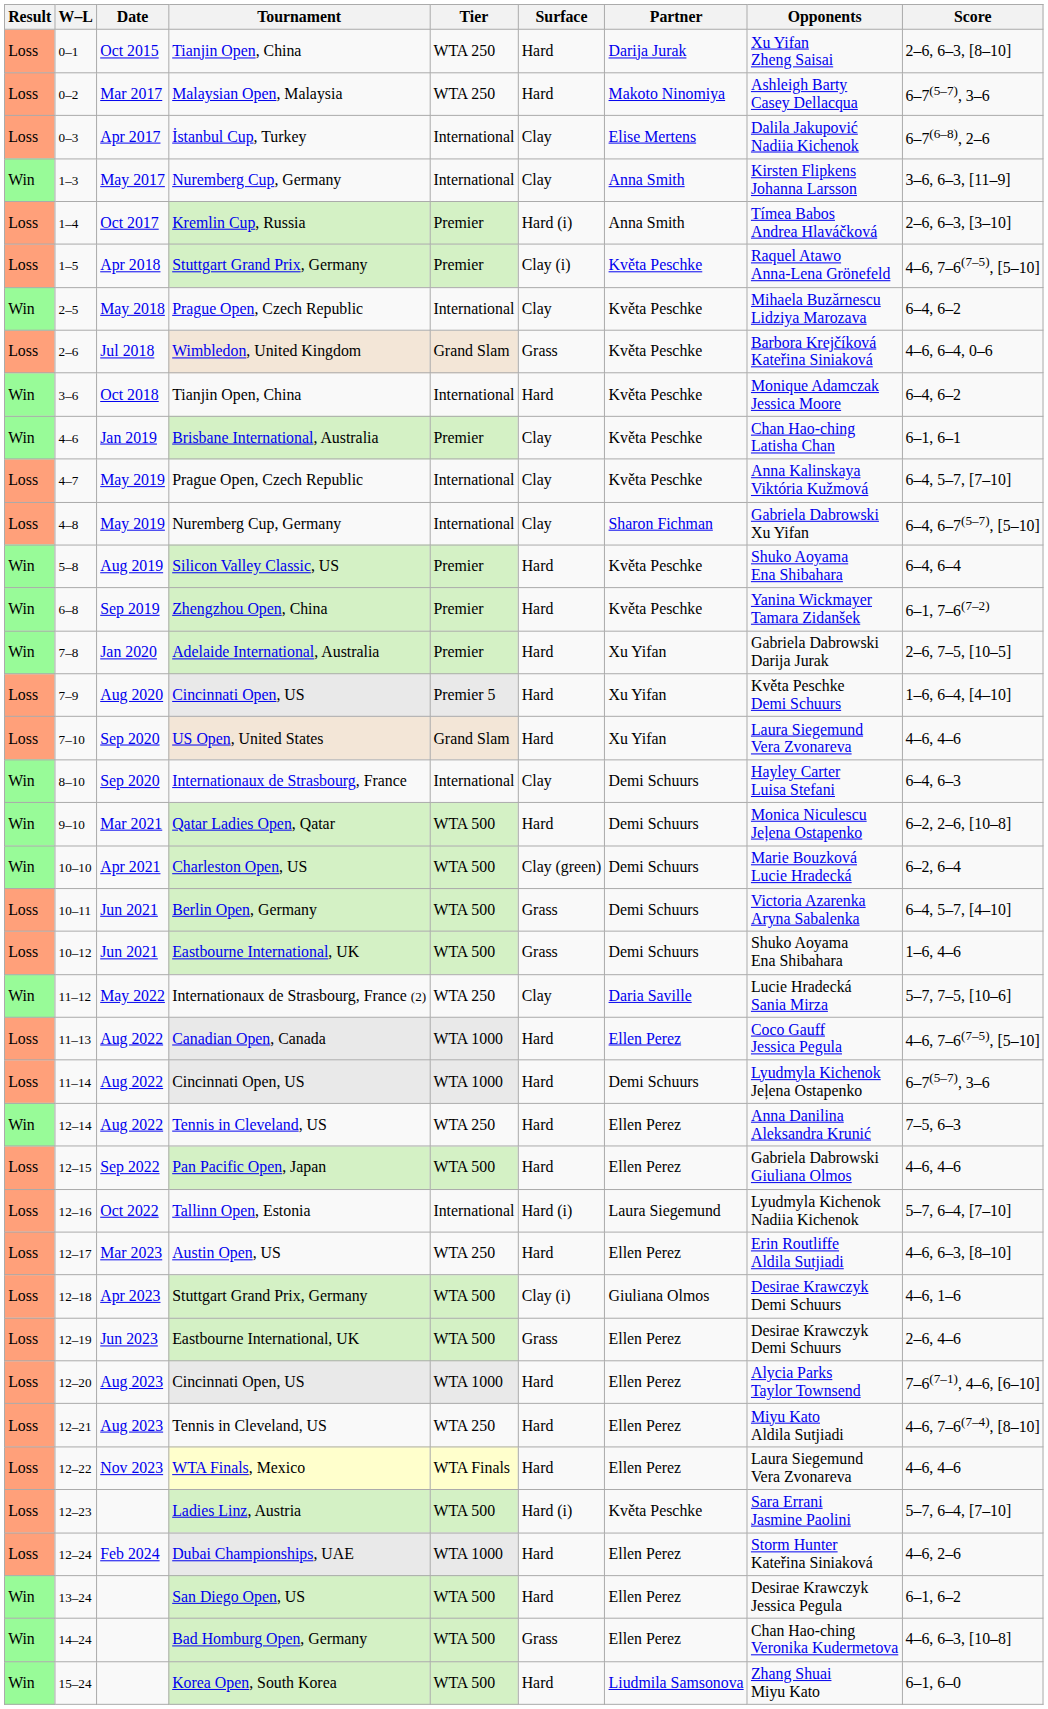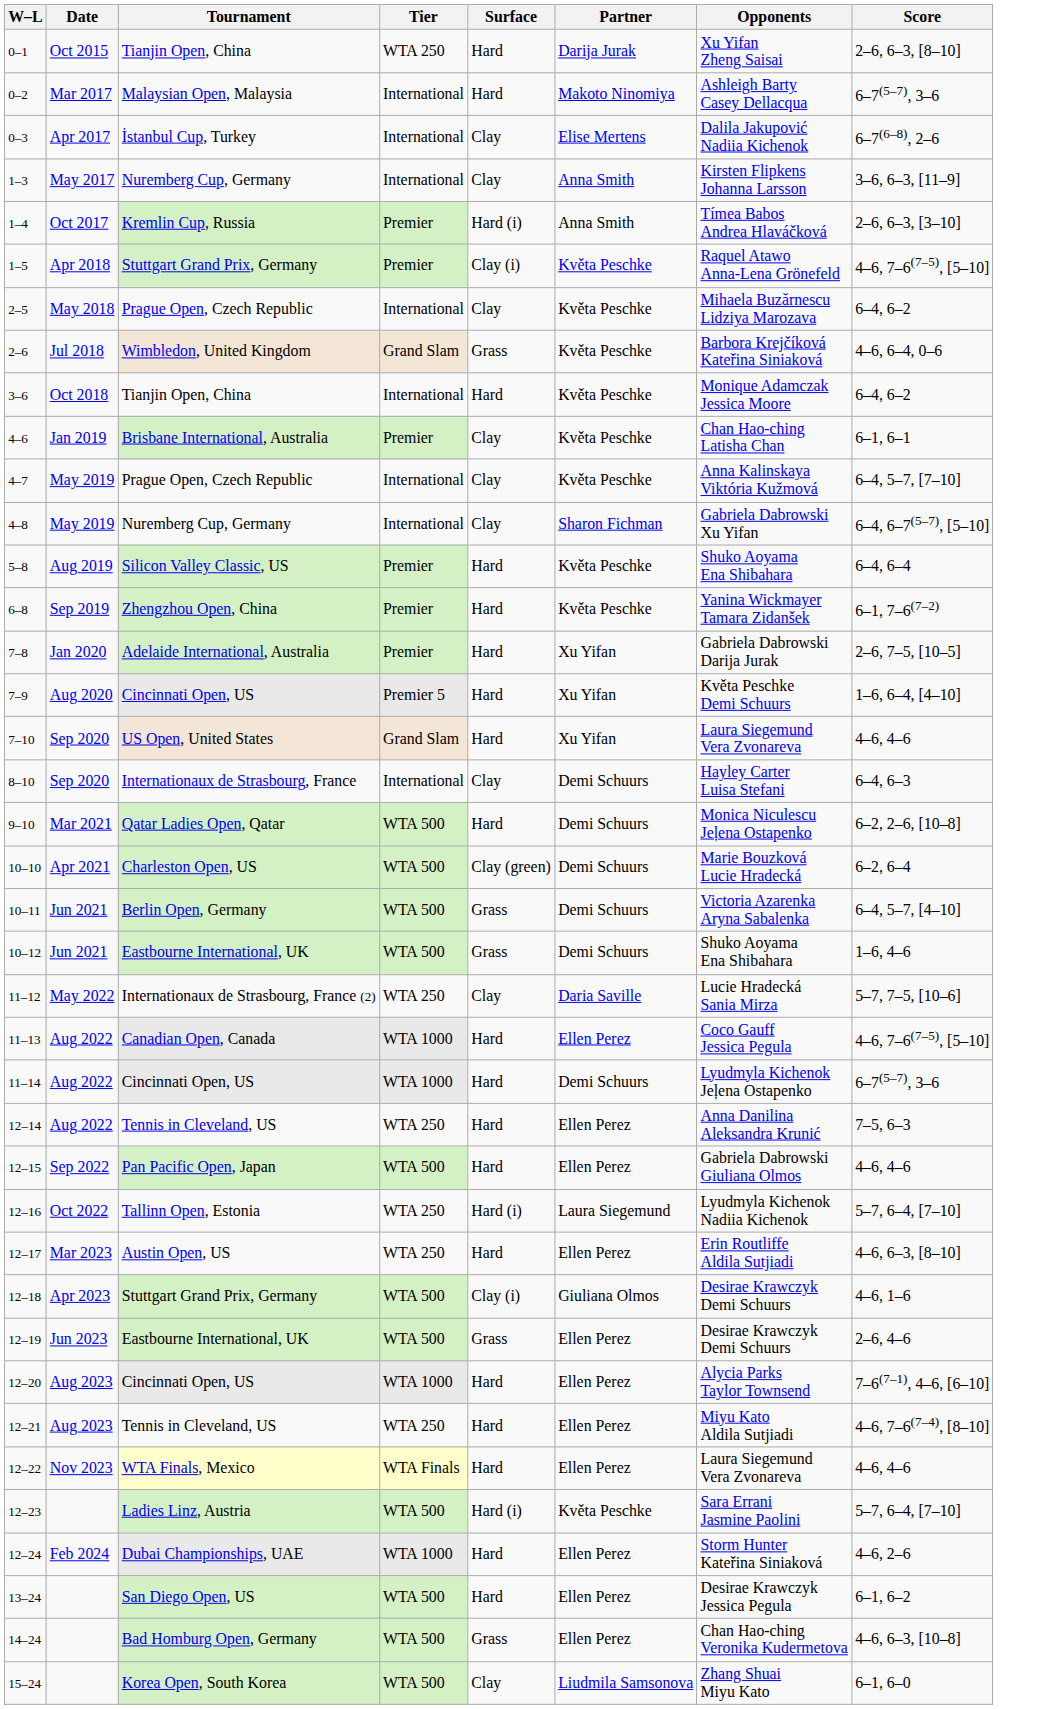- column: Result | Loss | Loss | Loss | Win | Loss | Loss | Win | Loss | Win | Win | Loss | Loss | Win | Win | Win | Loss | Loss | Win | Win | Win | Loss | Loss | Win | Loss | Loss | Win | Loss | Loss | Loss | Loss | Loss | Loss | Loss | Loss | Loss | Loss | Win | Win | Win
0–2 | Tier: WTA 250 -> International
12–16 | Tier: International -> WTA 250
15–24 | Surface: Hard -> Clay
